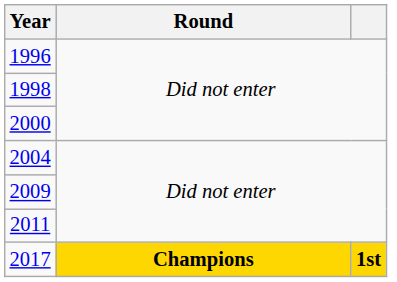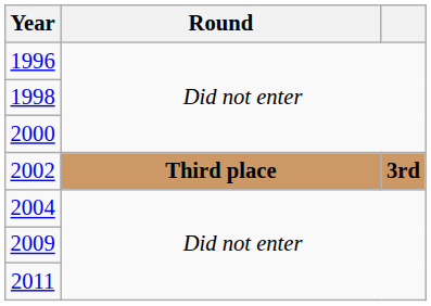+ row: 2002 | Third place | 3rd
- row: 2017 | Champions | 1st
